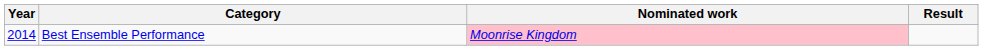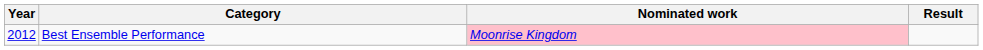Best Ensemble Performance | Year: 2014 -> 2012
